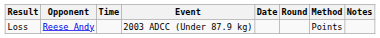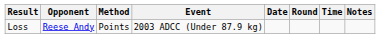columns swapped: Method <-> Time
